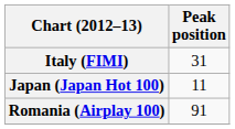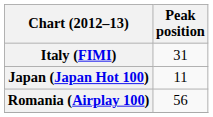Romania (Airplay 100) | Peak position: 91 -> 56
